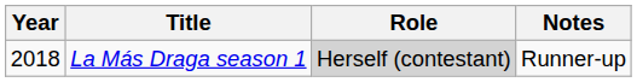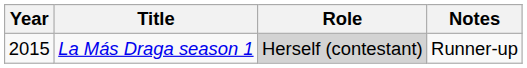La Más Draga season 1 | Year: 2018 -> 2015
